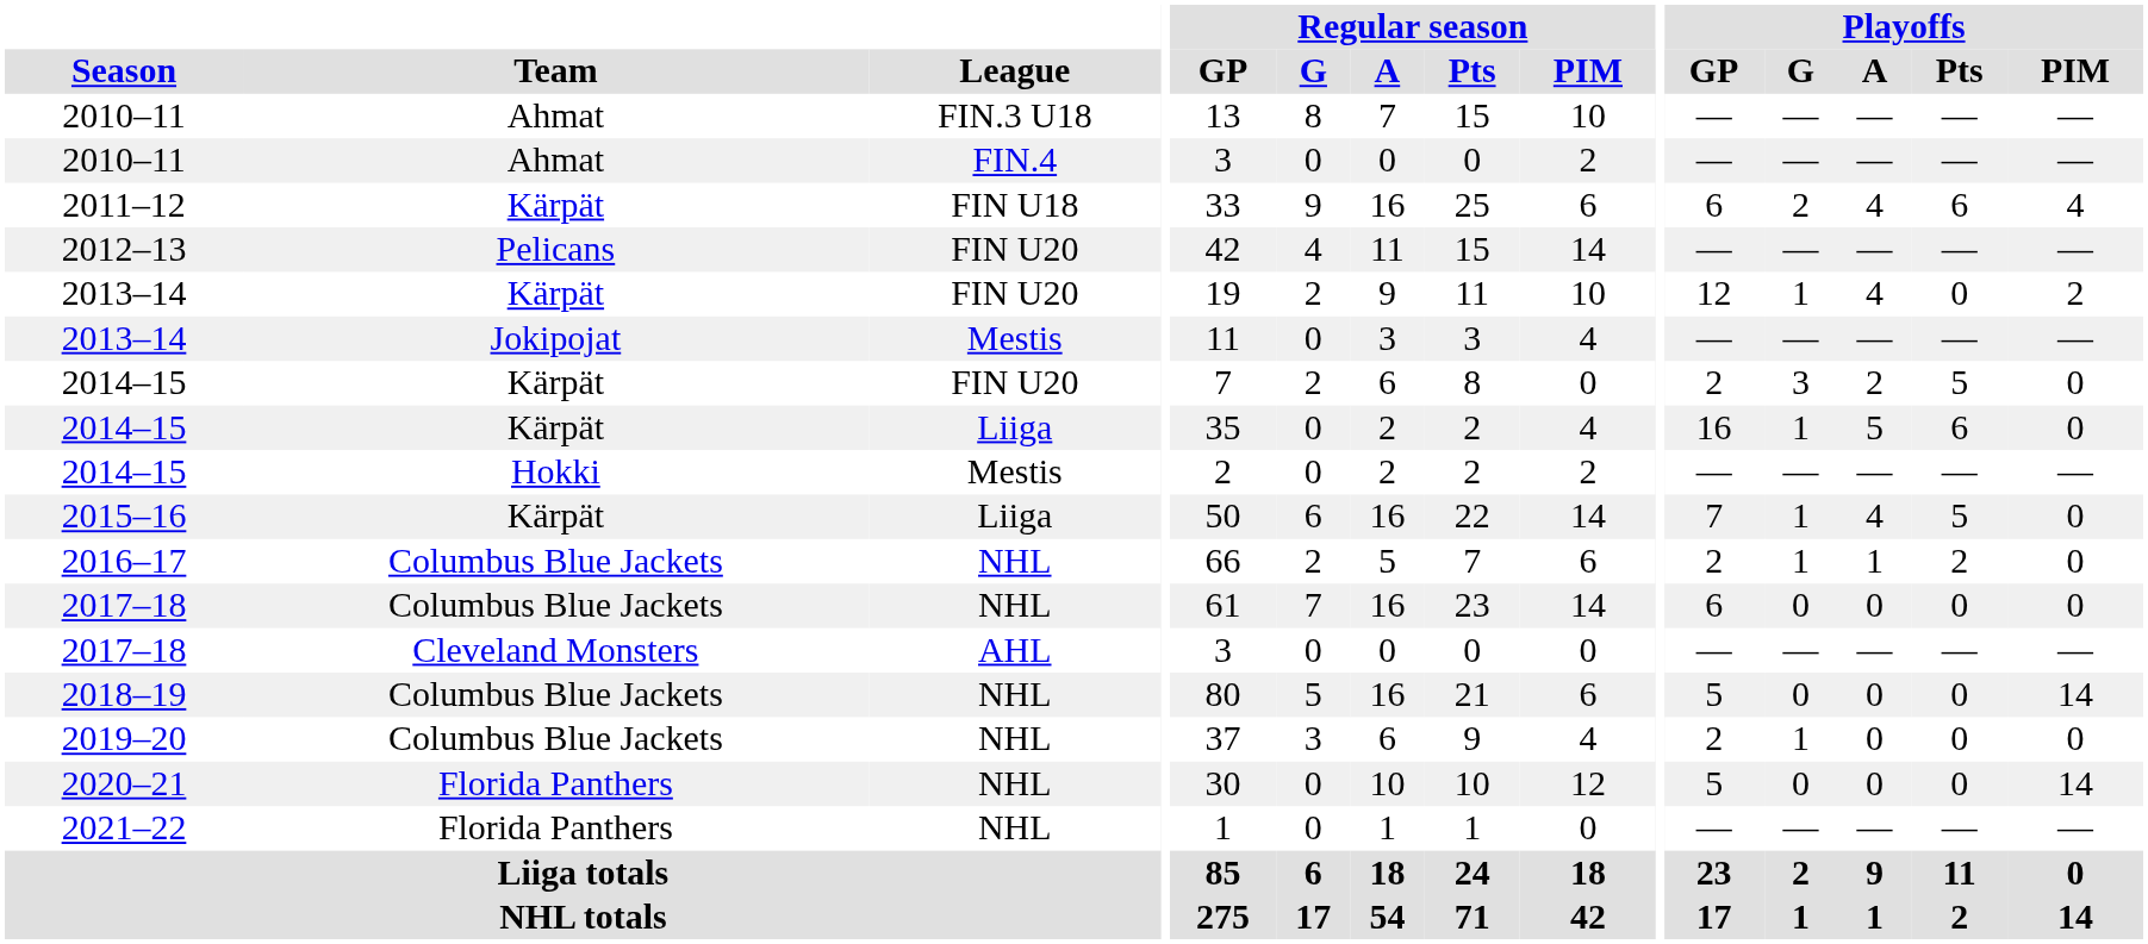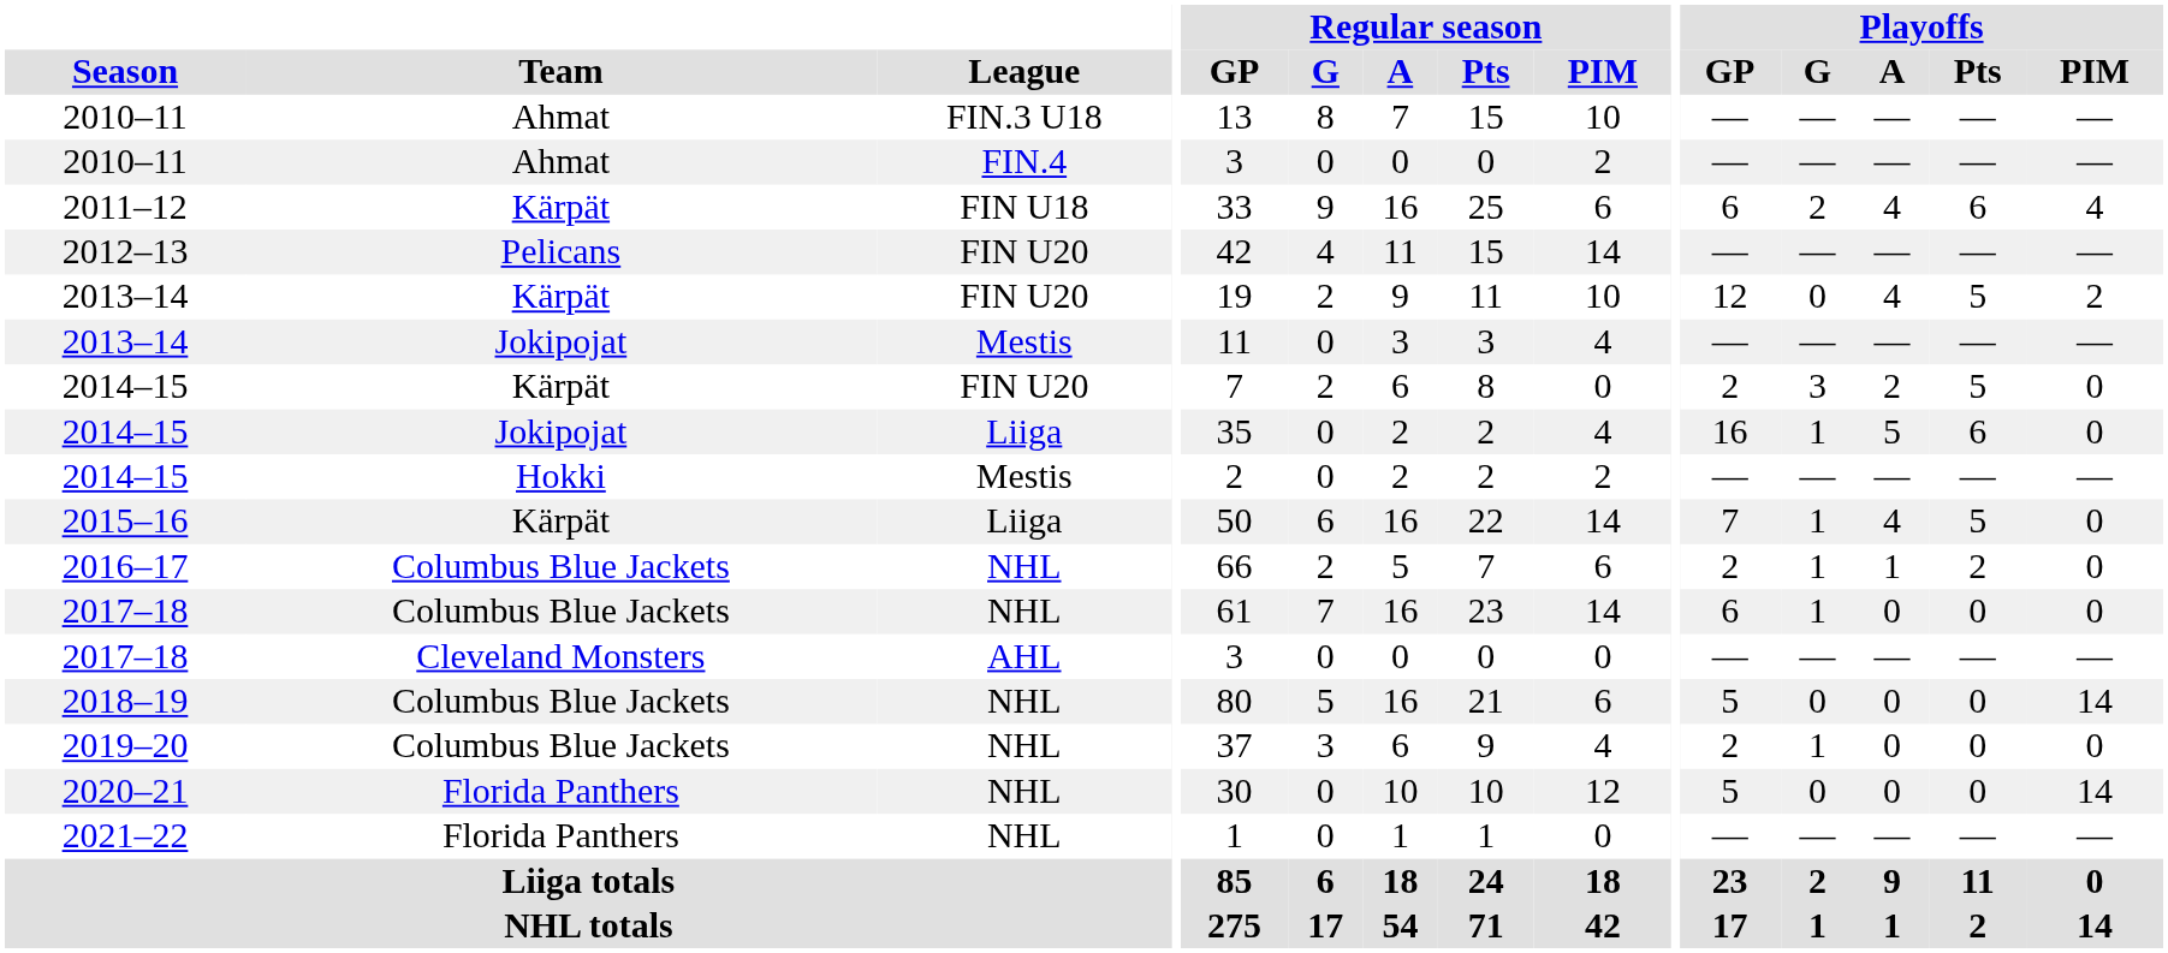2013–14 / FIN U20 | Playoffs / G: 1 -> 0
2013–14 / FIN U20 | Playoffs / Pts: 0 -> 5
2014–15 / Liiga | Team: Kärpät -> Jokipojat
2017–18 / NHL | Playoffs / G: 0 -> 1
